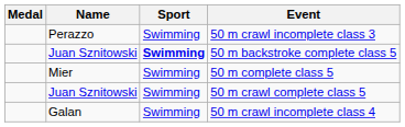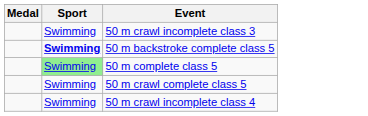- column: Name | Perazzo | Juan Sznitowski | Mier | Juan Sznitowski | Galan
50 m complete class 5 | Sport: no background -> lightgreen background
